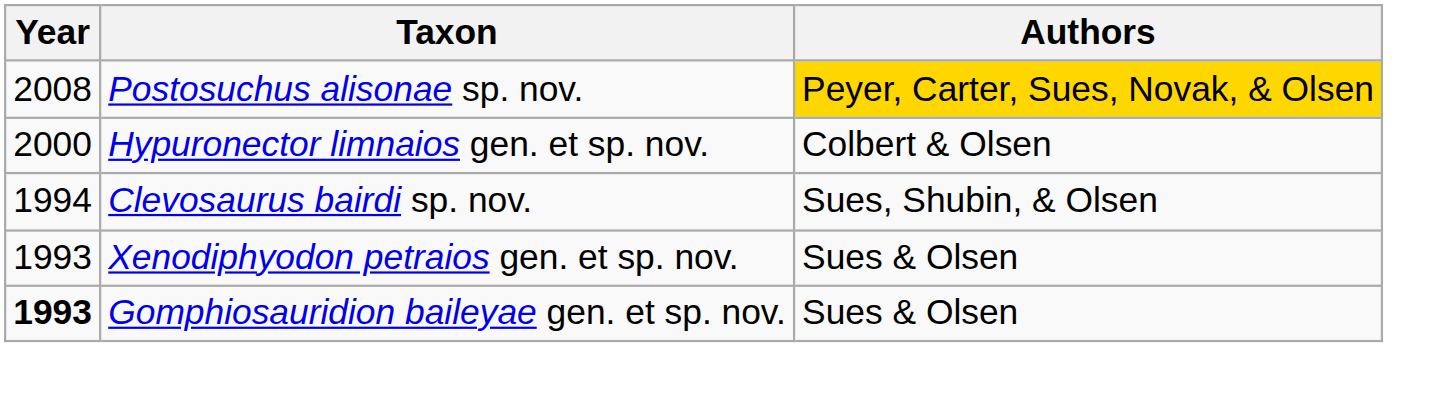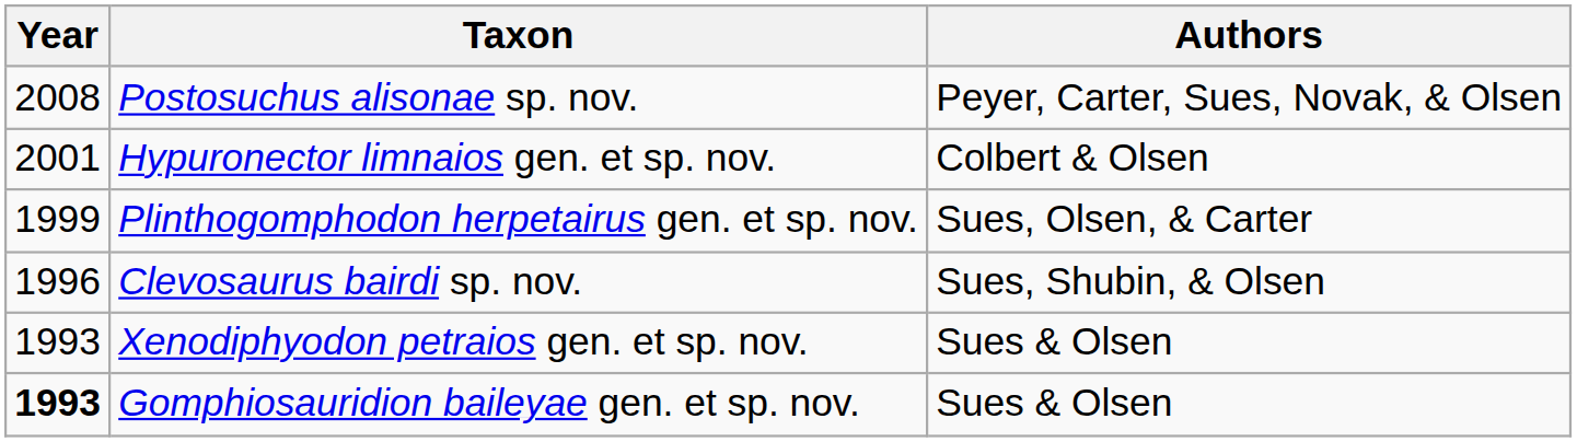Postosuchus alisonae sp. nov. | Authors: gold background -> no background
Hypuronector limnaios gen. et sp. nov. | Year: 2000 -> 2001
+ row: 1999 | Plinthogomphodon herpetairus gen. et sp. nov. | Sues, Olsen, & Carter
Clevosaurus bairdi sp. nov. | Year: 1994 -> 1996
